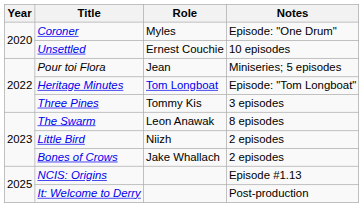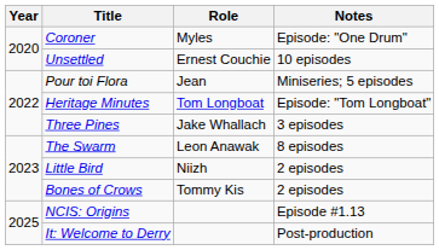Three Pines | Role: Tommy Kis -> Jake Whallach
Bones of Crows | Role: Jake Whallach -> Tommy Kis
